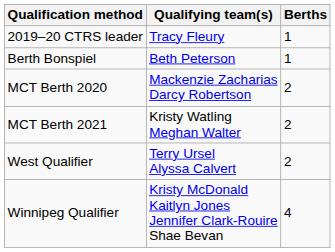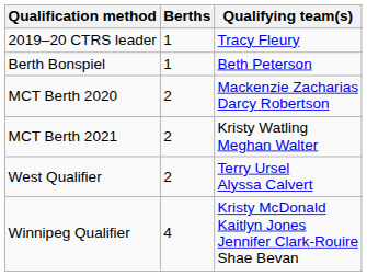columns swapped: Berths <-> Qualifying team(s)
